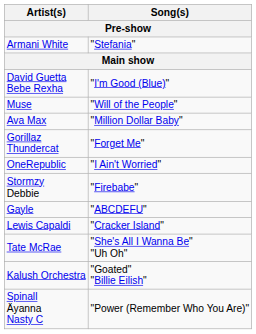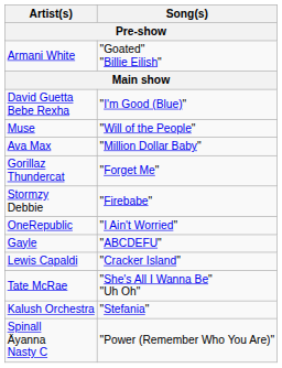Armani White | Song(s): "Stefania" -> "Goated" "Billie Eilish"
rows swapped: Stormzy Debbie <-> OneRepublic
Kalush Orchestra | Song(s): "Goated" "Billie Eilish" -> "Stefania"
